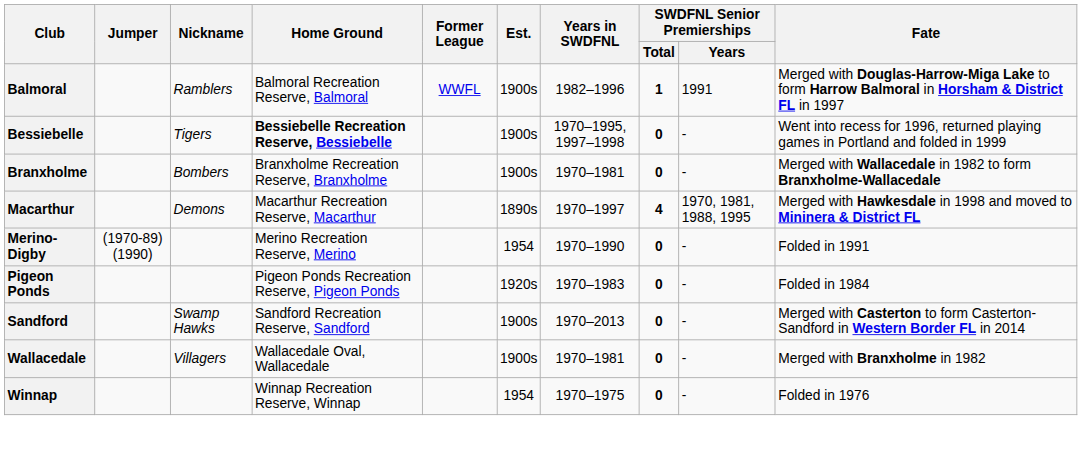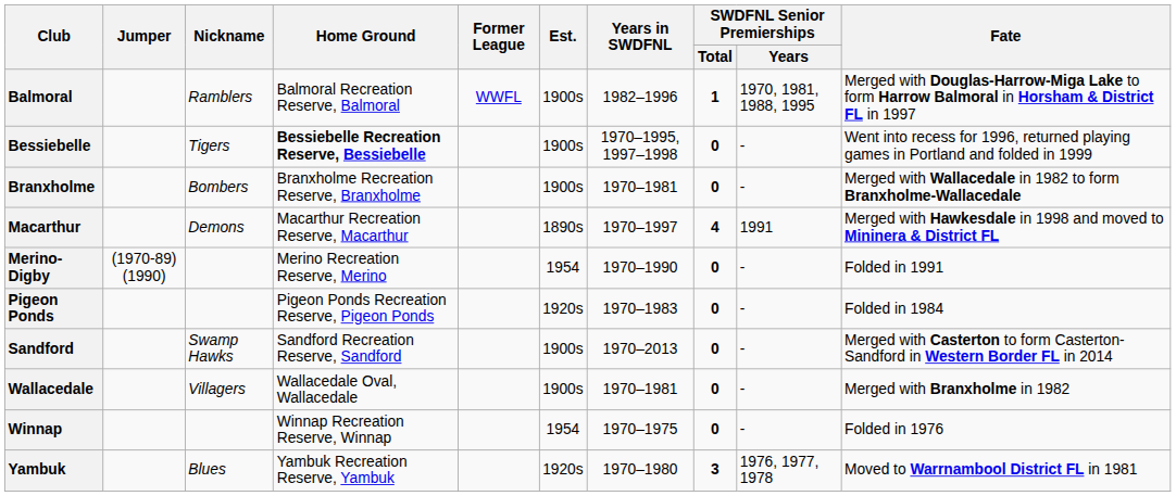Balmoral | SWDFNL Senior Premierships / Years: 1991 -> 1970, 1981, 1988, 1995
Macarthur | SWDFNL Senior Premierships / Years: 1970, 1981, 1988, 1995 -> 1991
+ row: Yambuk | Blues | Yambuk Recreation Reserve, Yambuk | 1920s | 1970–1980 | 3 | 1976, 1977, 1978 | Moved to Warrnambool District FL in 1981
